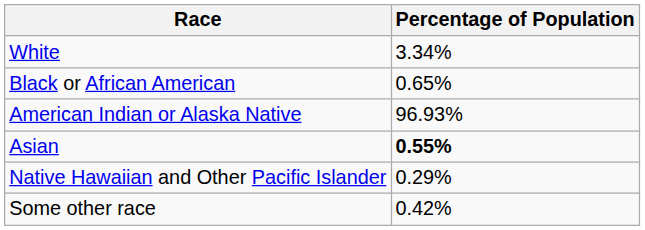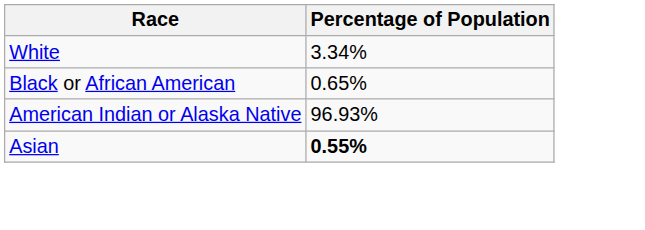- row: Native Hawaiian and Other Pacific Islander | 0.29%
- row: Some other race | 0.42%
